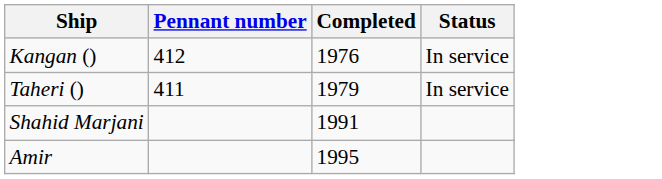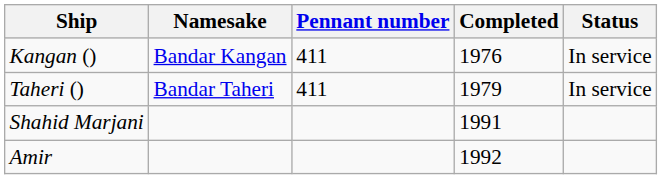+ column: Namesake | Bandar Kangan | Bandar Taheri
Kangan () | Pennant number: 412 -> 411
Amir | Completed: 1995 -> 1992
